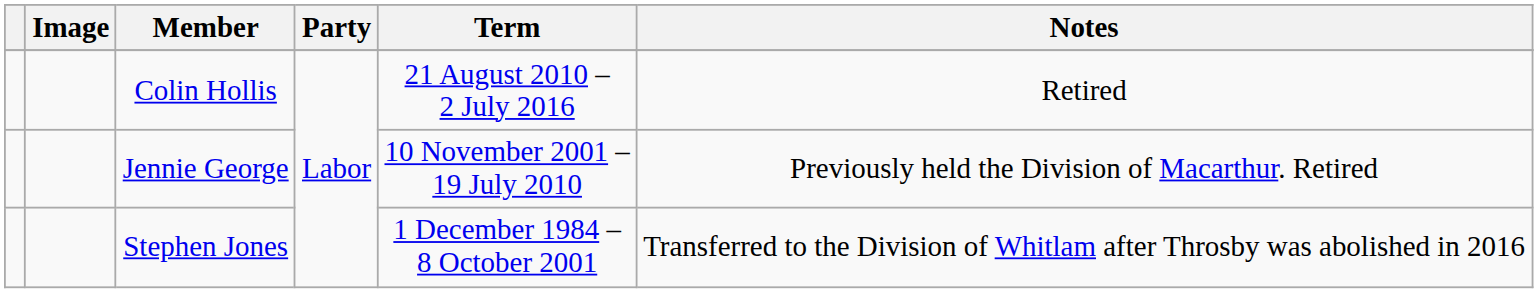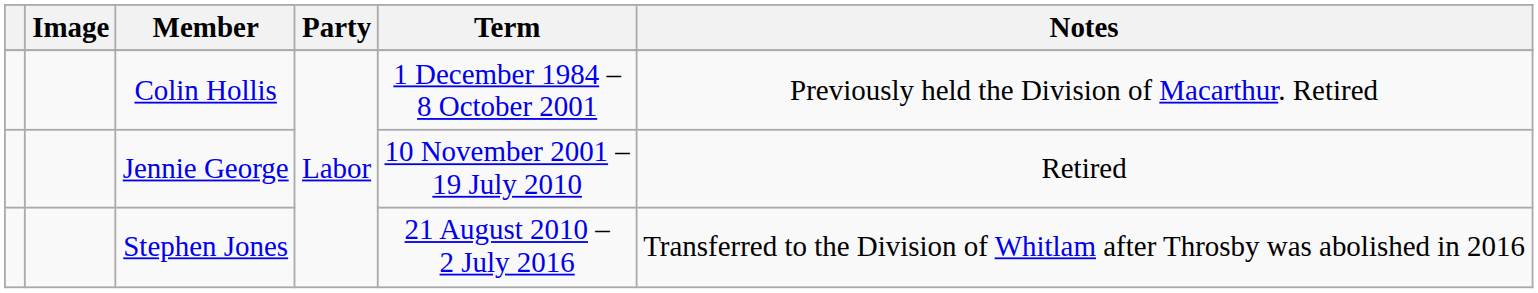Colin Hollis | Term: 21 August 2010 – 2 July 2016 -> 1 December 1984 – 8 October 2001
Colin Hollis | Notes: Retired -> Previously held the Division of Macarthur. Retired
Jennie George | Notes: Previously held the Division of Macarthur. Retired -> Retired
Stephen Jones | Term: 1 December 1984 – 8 October 2001 -> 21 August 2010 – 2 July 2016
